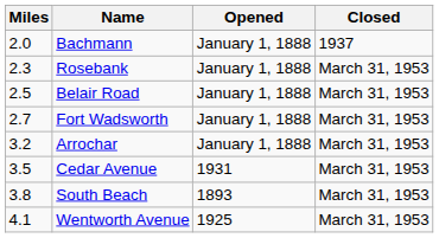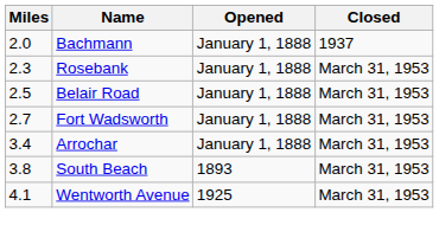Arrochar | Miles: 3.2 -> 3.4
- row: 3.5 | Cedar Avenue | 1931 | March 31, 1953
